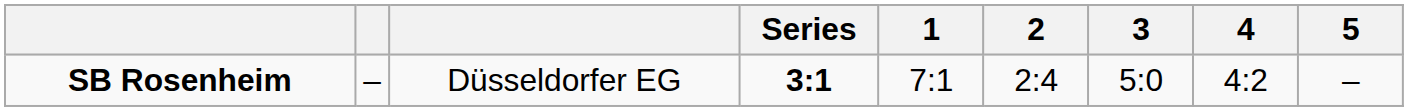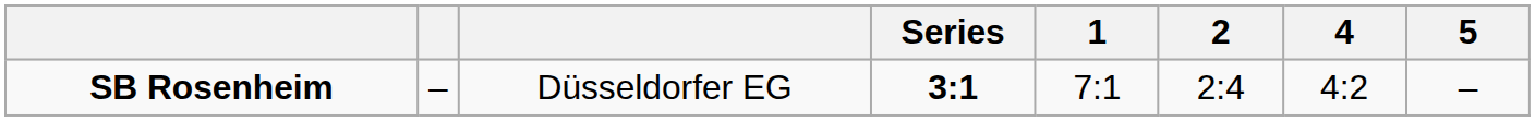- column: 3 | 5:0
